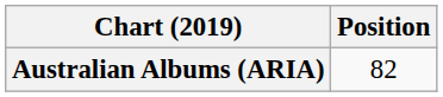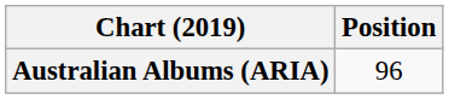Australian Albums (ARIA) | Position: 82 -> 96
